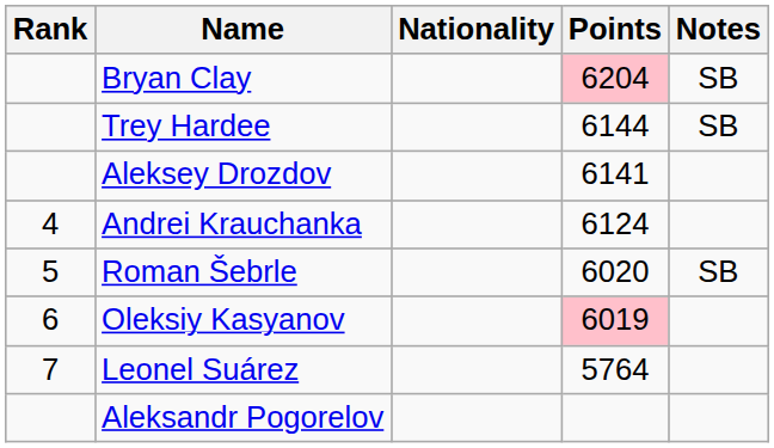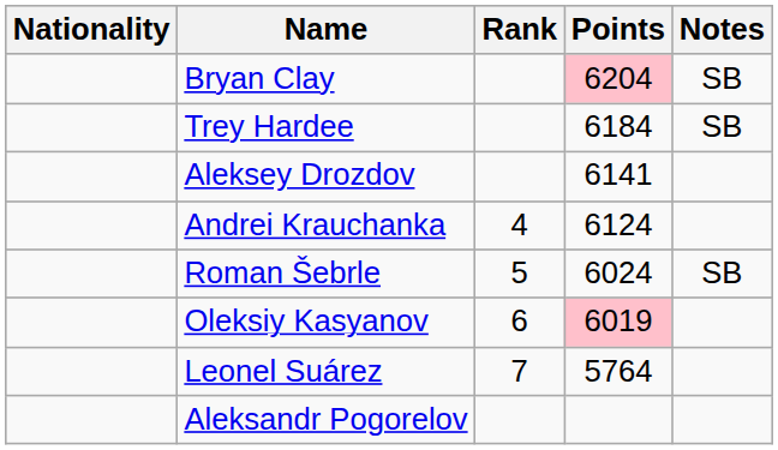columns swapped: Rank <-> Nationality
Trey Hardee | Points: 6144 -> 6184
Roman Šebrle | Points: 6020 -> 6024
